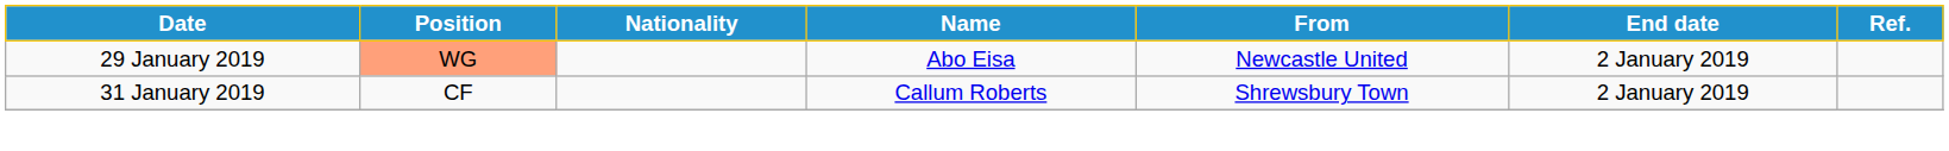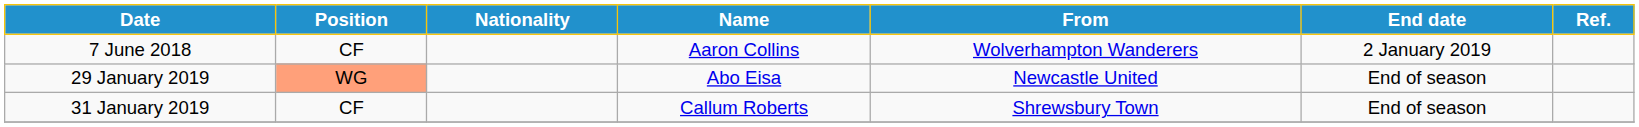+ row: 7 June 2018 | CF | Aaron Collins | Wolverhampton Wanderers | 2 January 2019
29 January 2019 | End date: 2 January 2019 -> End of season
31 January 2019 | End date: 2 January 2019 -> End of season
